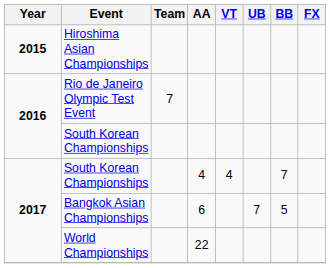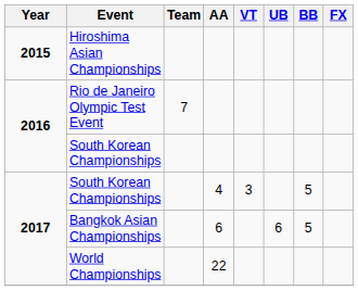South Korean Championships / 4 | VT: 4 -> 3
South Korean Championships / 4 | BB: 7 -> 5
Bangkok Asian Championships | UB: 7 -> 6
